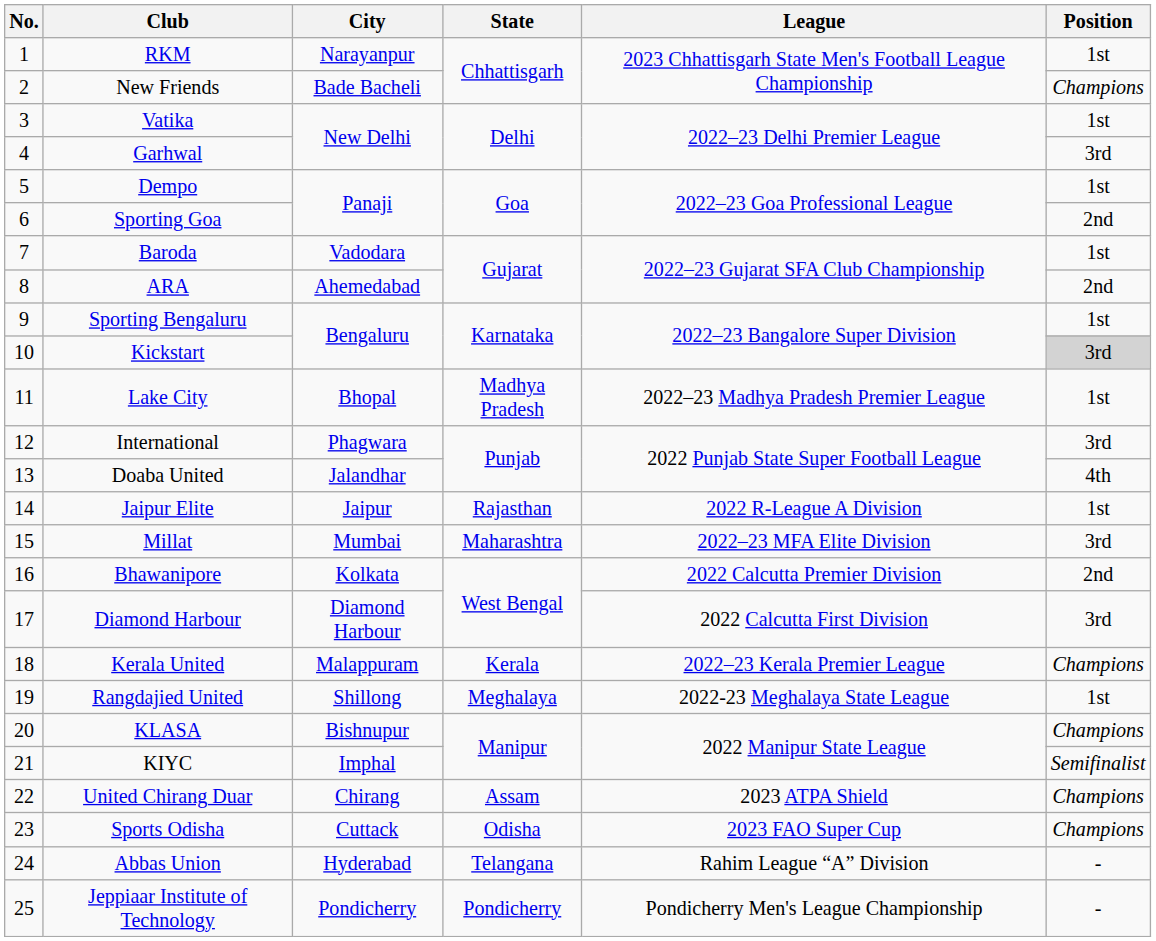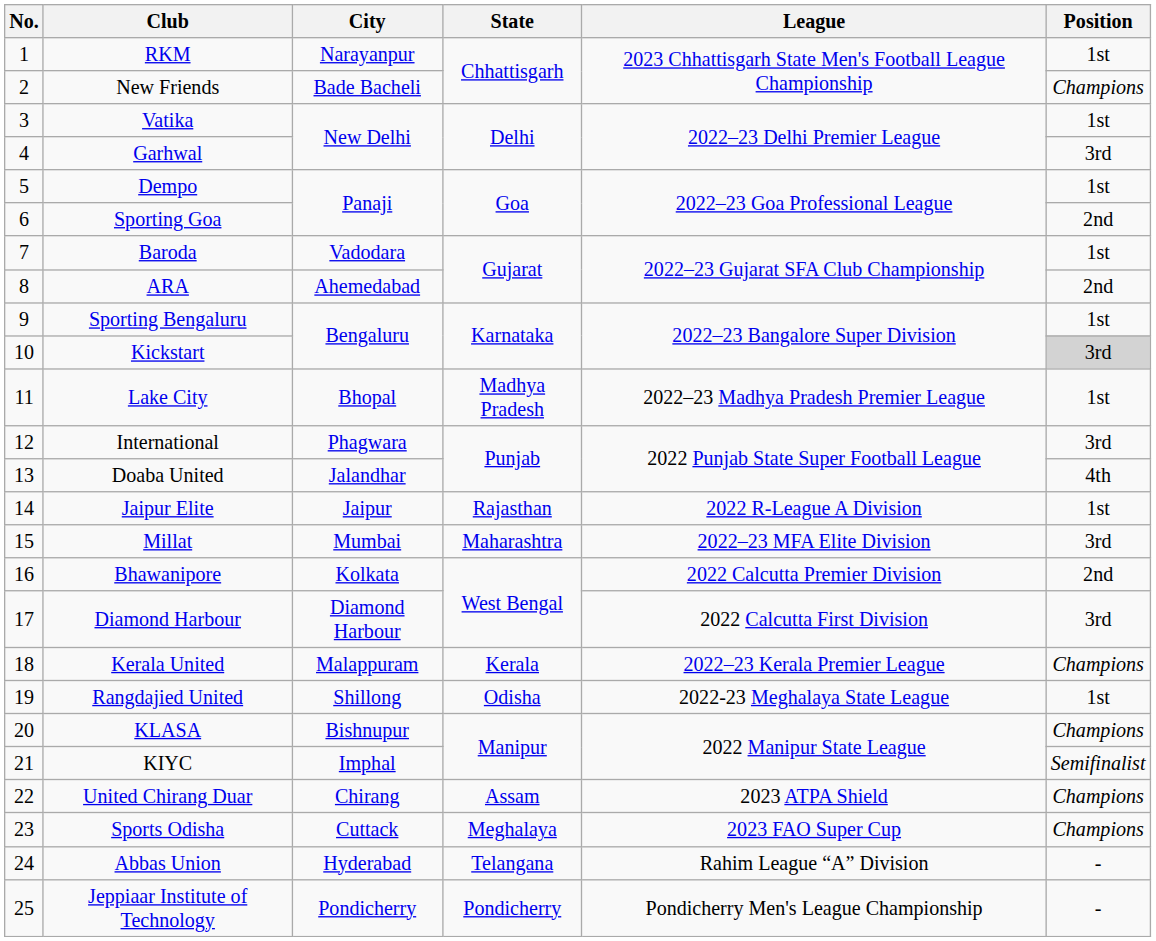Rangdajied United | State: Meghalaya -> Odisha
Sports Odisha | State: Odisha -> Meghalaya
